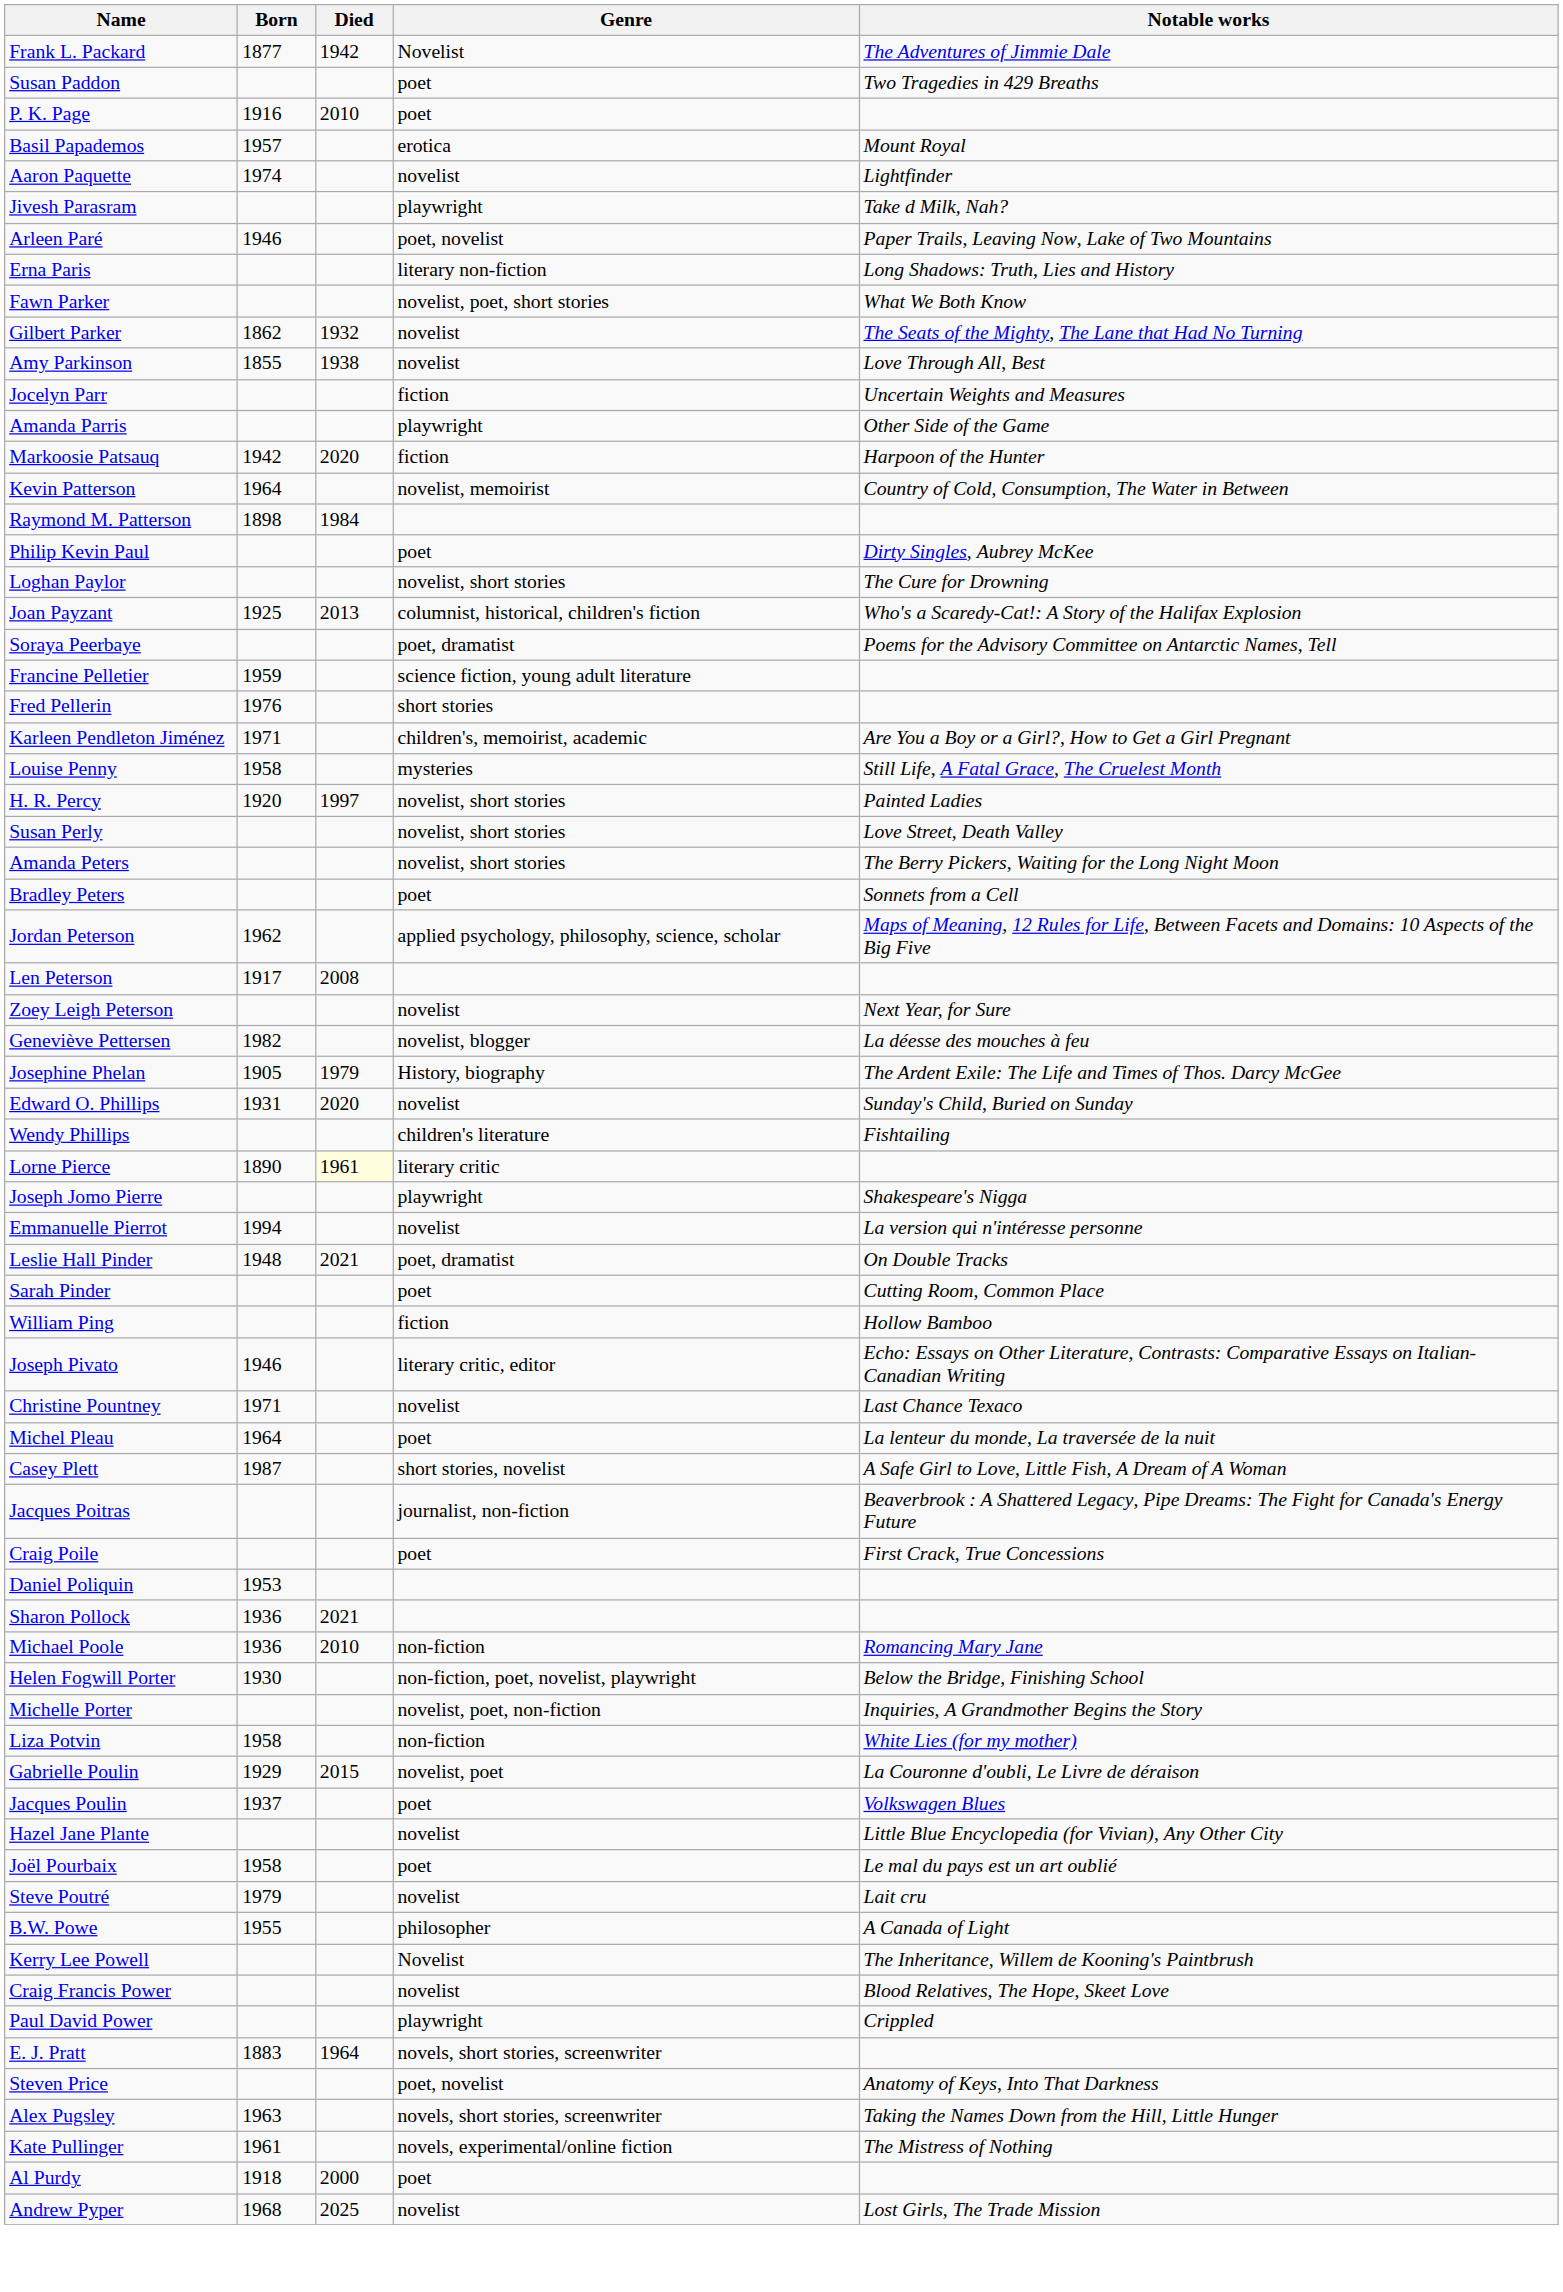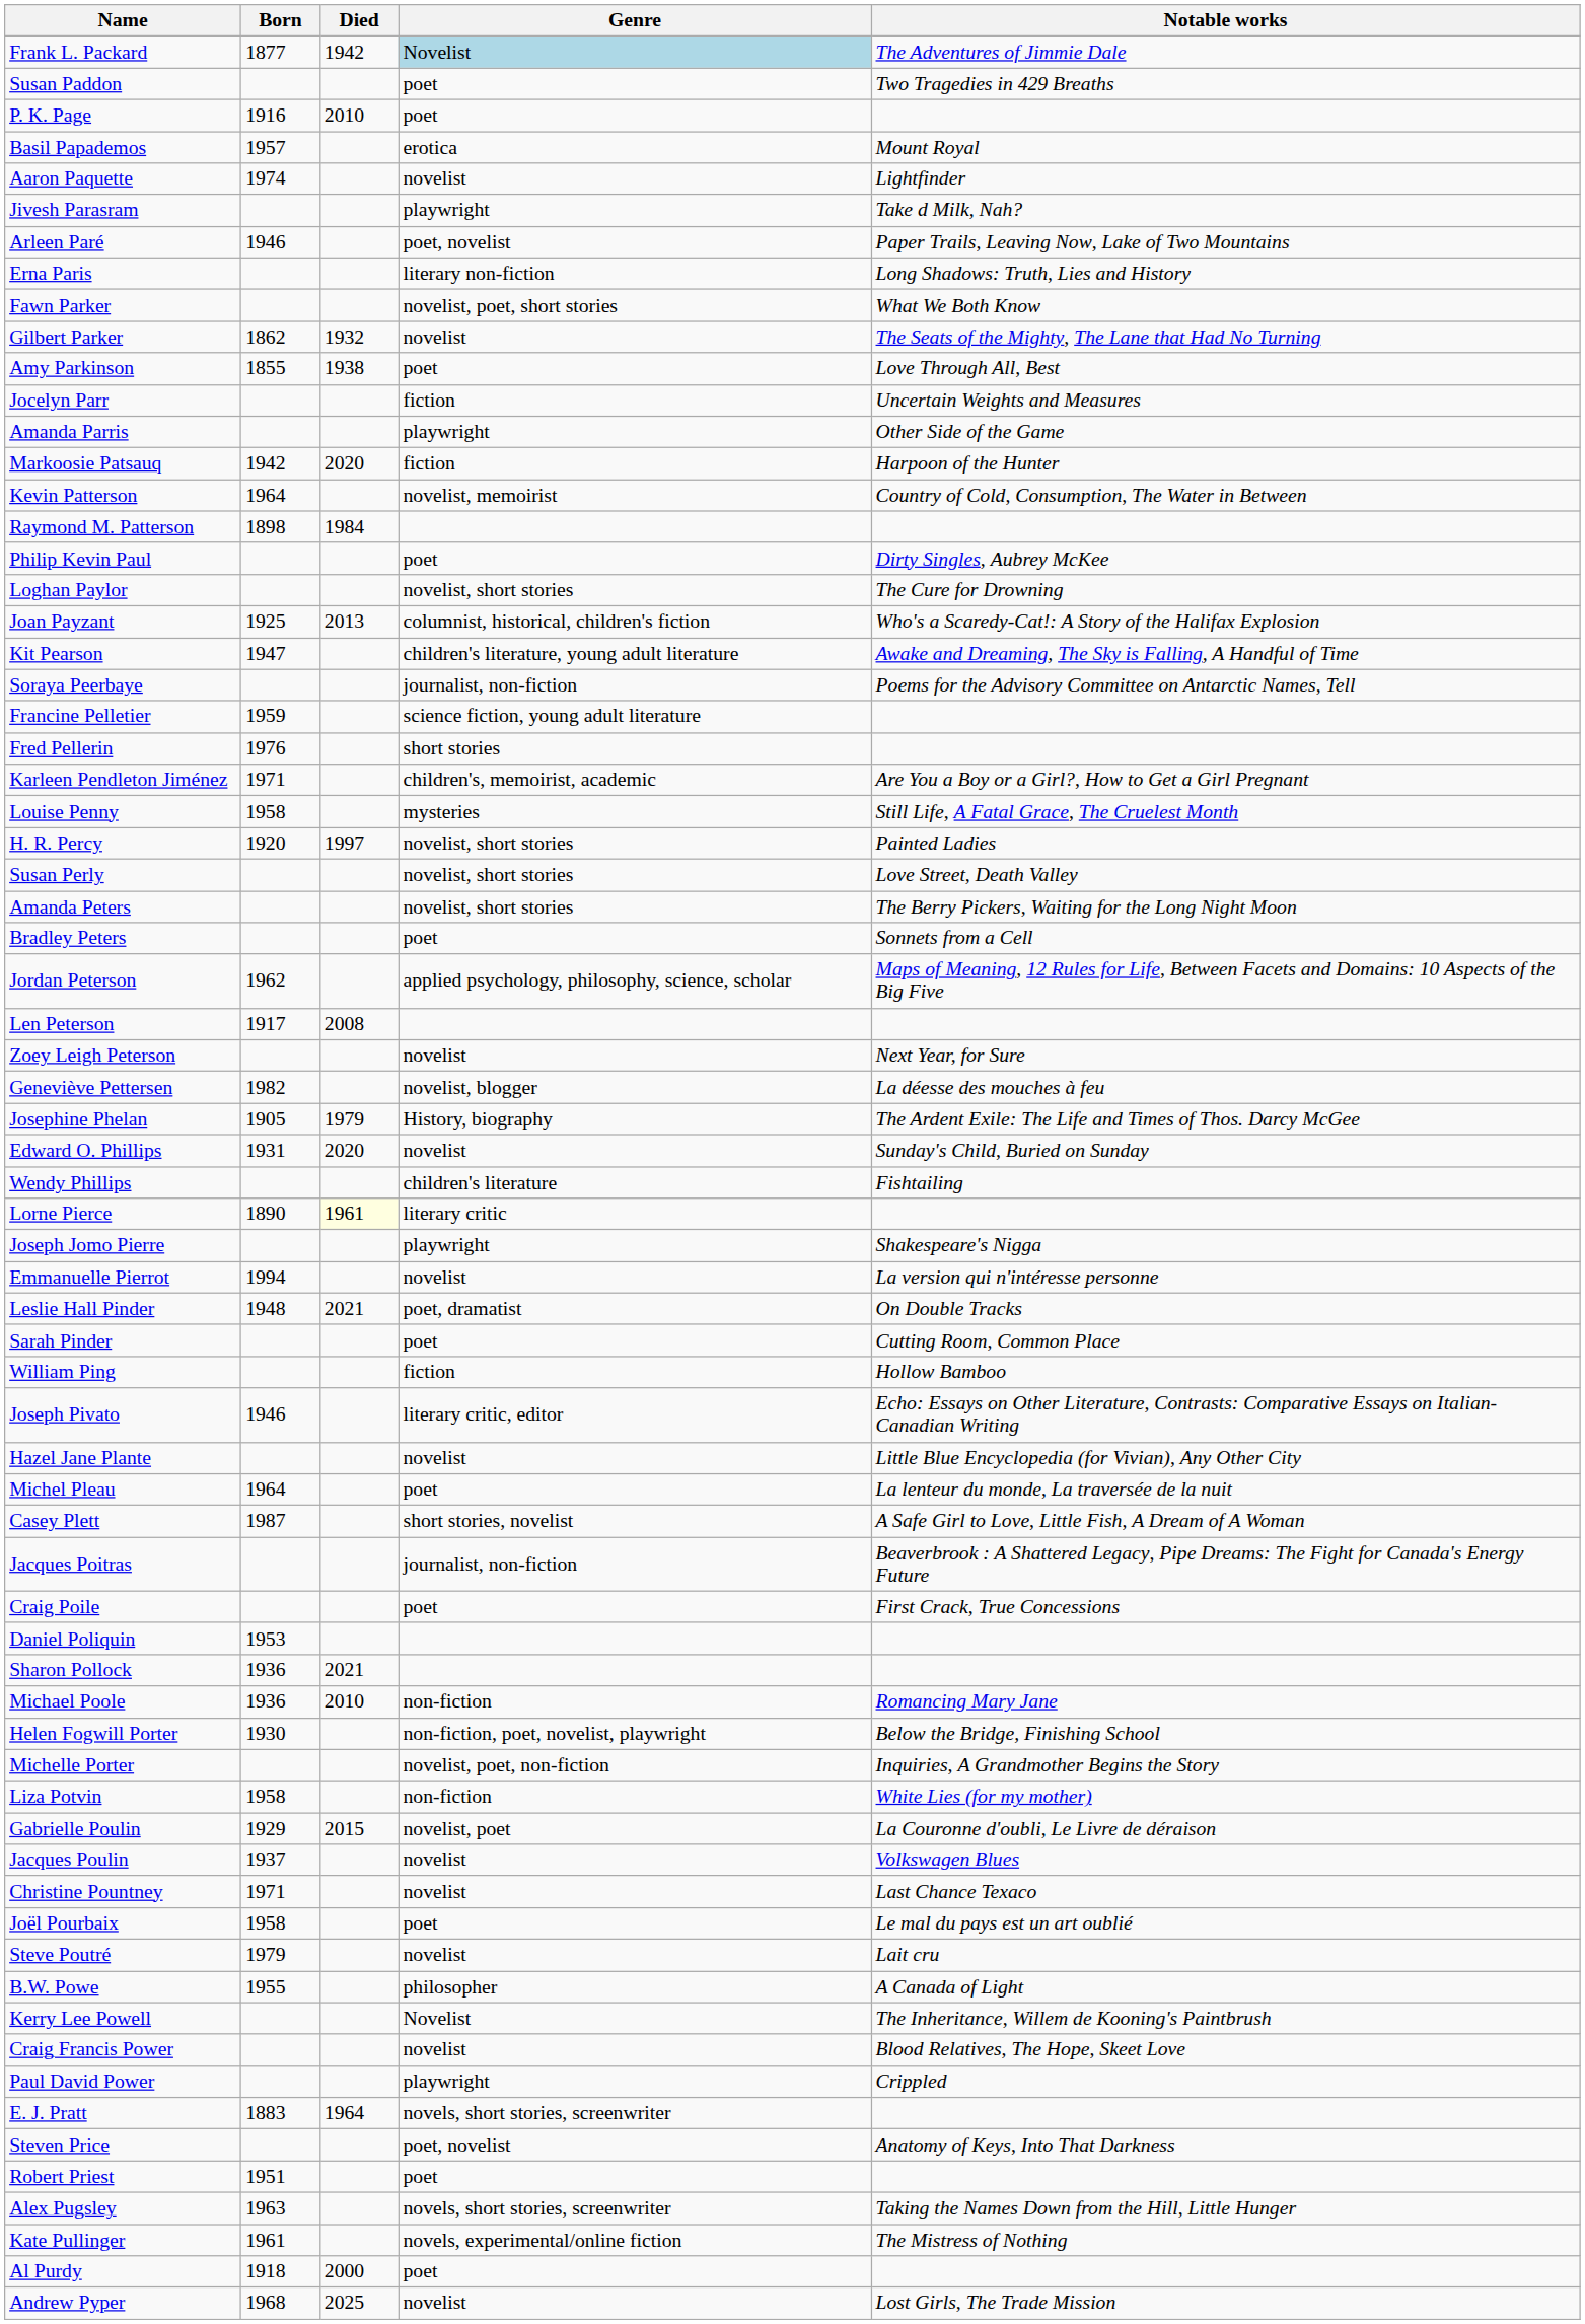Frank L. Packard | Genre: no background -> lightblue background
Amy Parkinson | Genre: novelist -> poet
+ row: Kit Pearson | 1947 | children's literature, young adult literature | Awake and Dreaming, The Sky is Falling, A Handful of Time
Soraya Peerbaye | Genre: poet, dramatist -> journalist, non-fiction
rows swapped: Hazel Jane Plante <-> Christine Pountney
Jacques Poulin | Genre: poet -> novelist
+ row: Robert Priest | 1951 | poet
